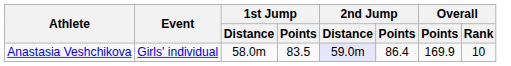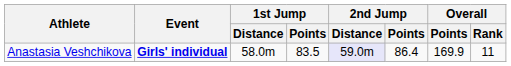Anastasia Veshchikova | Event: normal -> bold
Anastasia Veshchikova | Overall / Rank: 10 -> 11
